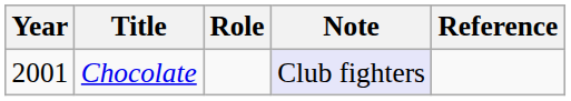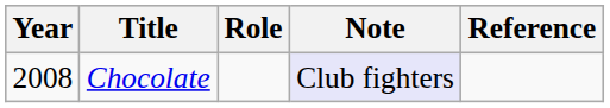Chocolate | Year: 2001 -> 2008
